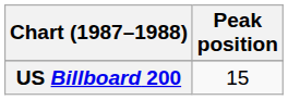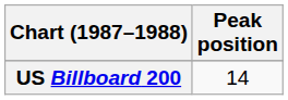US Billboard 200 | Peak position: 15 -> 14
